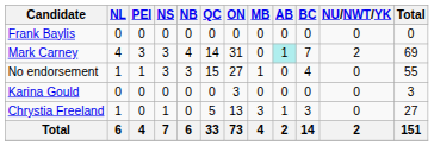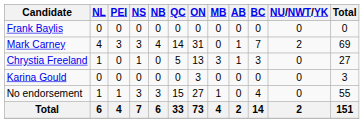Mark Carney | AB: paleturquoise background -> no background
rows swapped: Chrystia Freeland <-> No endorsement
